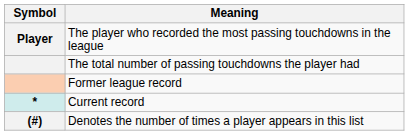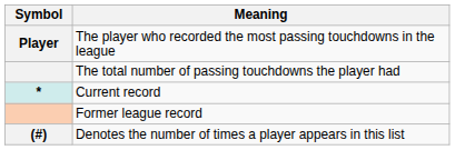rows swapped: Former league record <-> Current record
